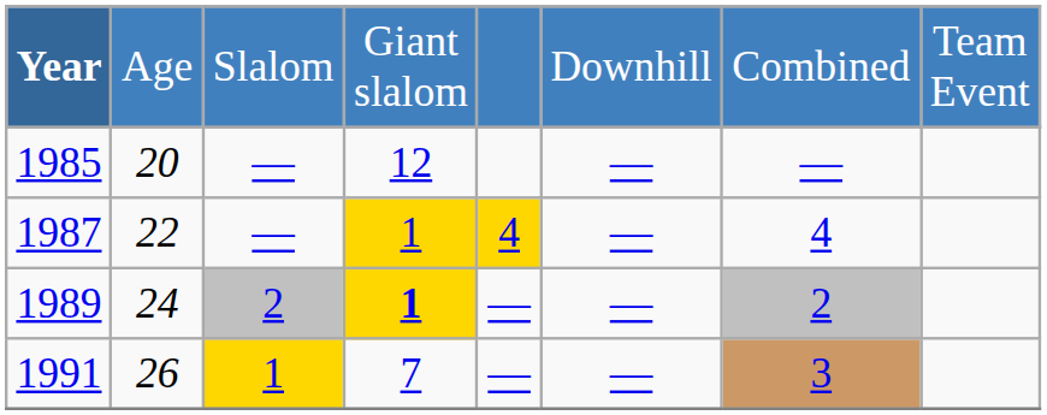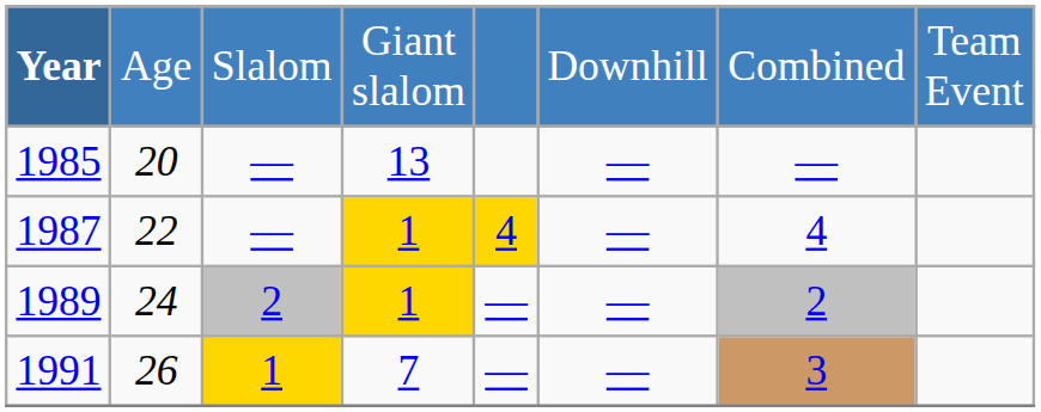1985 | column 4: 12 -> 13
1989 | column 4: bold -> normal
